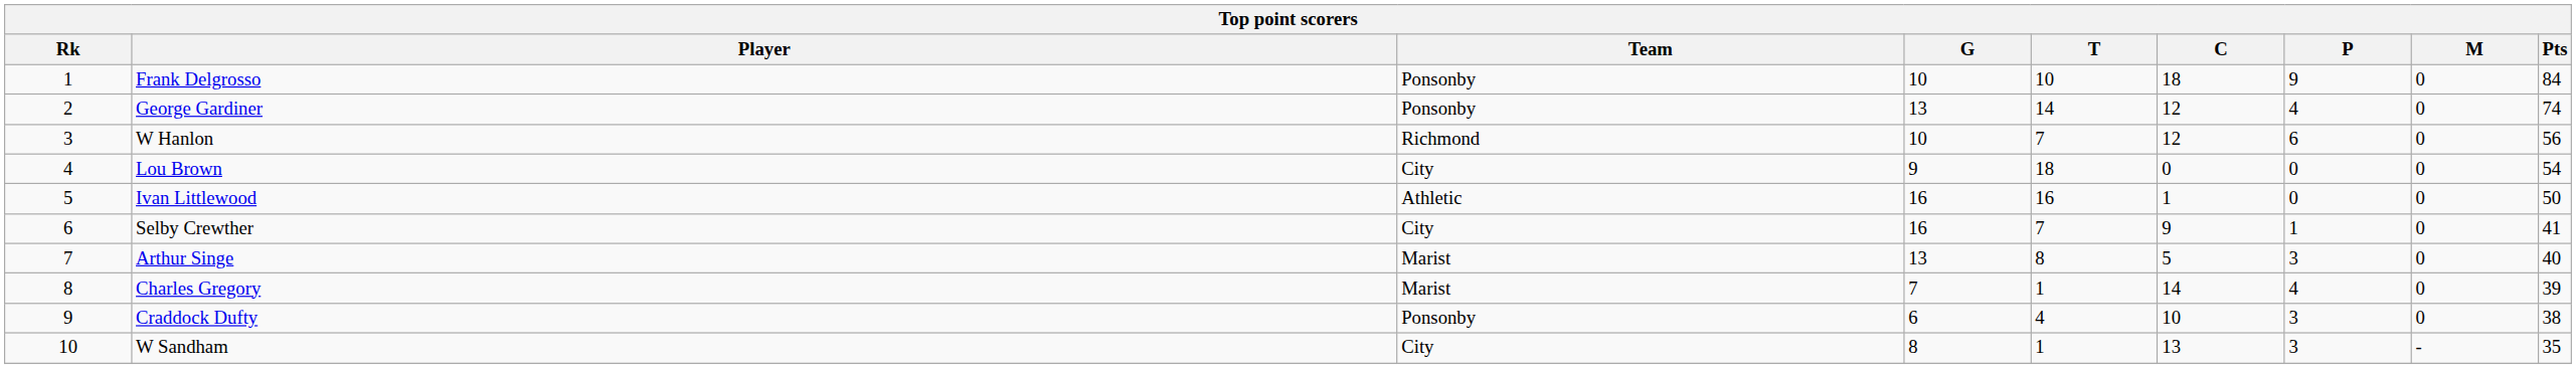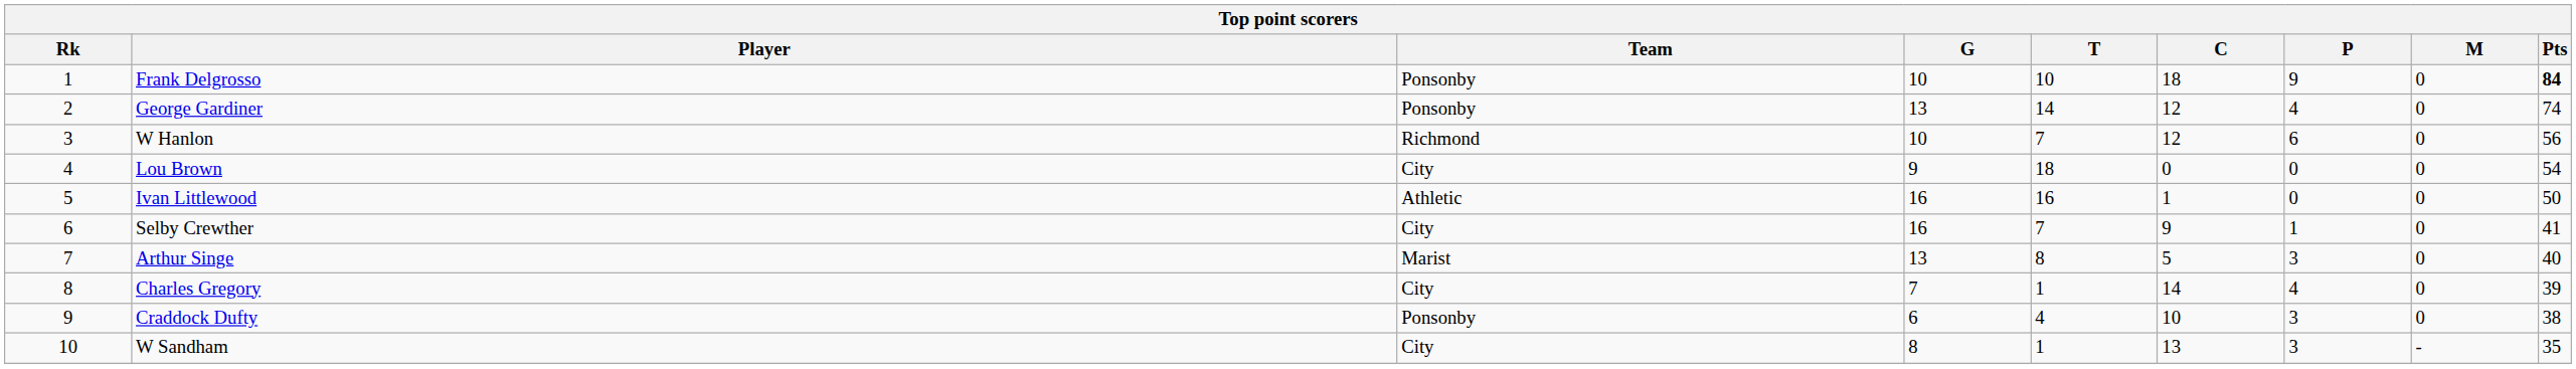Frank Delgrosso | Pts: normal -> bold
Charles Gregory | Team: Marist -> City
